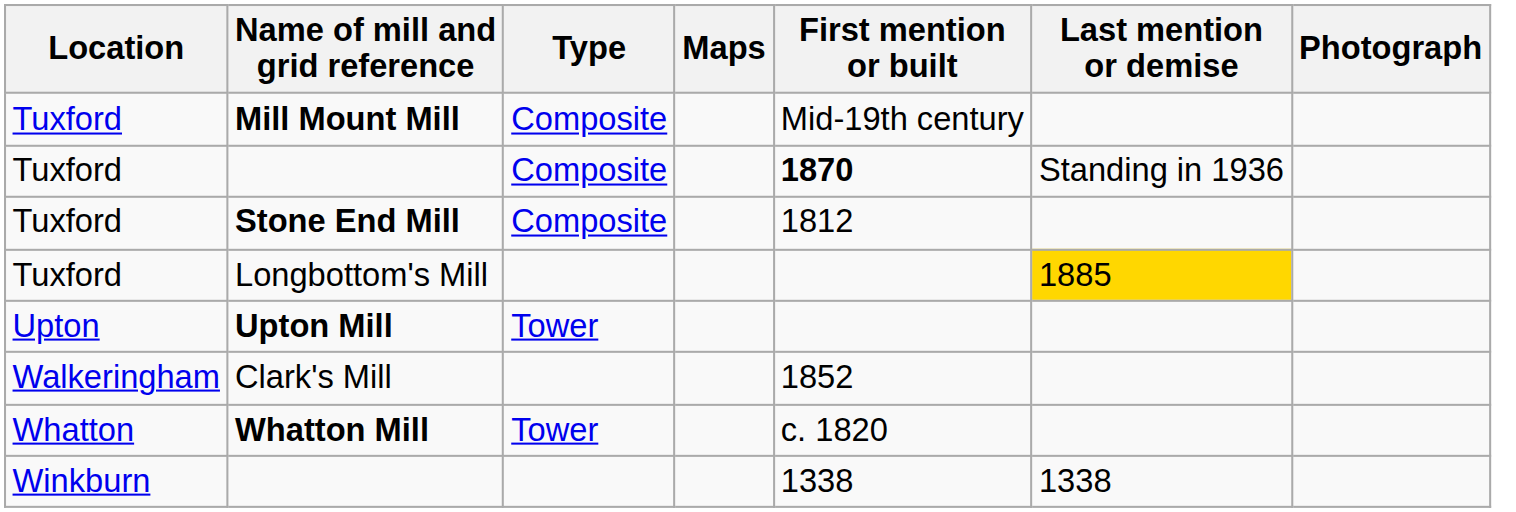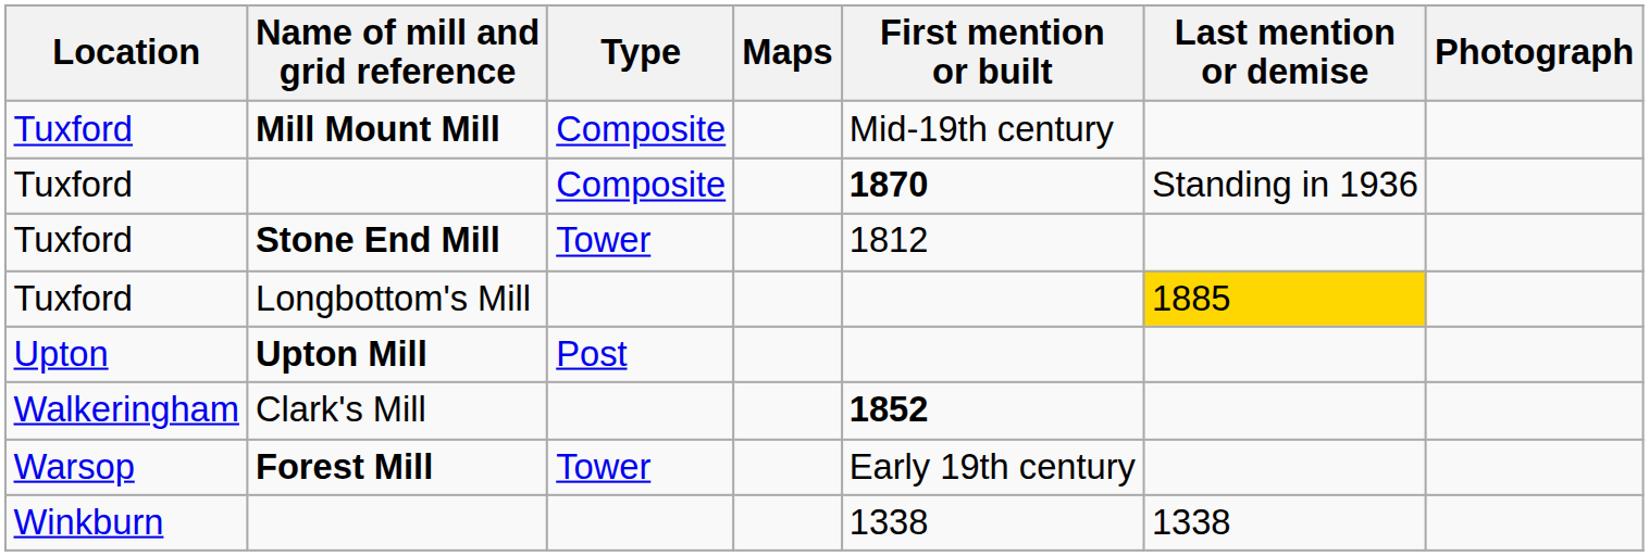Stone End Mill | Type: Composite -> Tower
Upton Mill | Type: Tower -> Post
Clark's Mill | First mention or built: normal -> bold
+ row: Warsop | Forest Mill | Tower | Early 19th century
- row: Whatton | Whatton Mill | Tower | c. 1820
